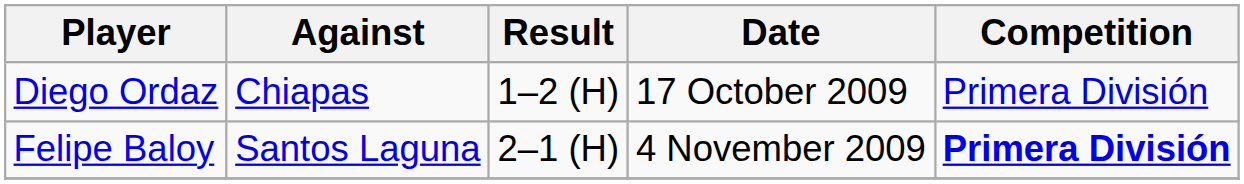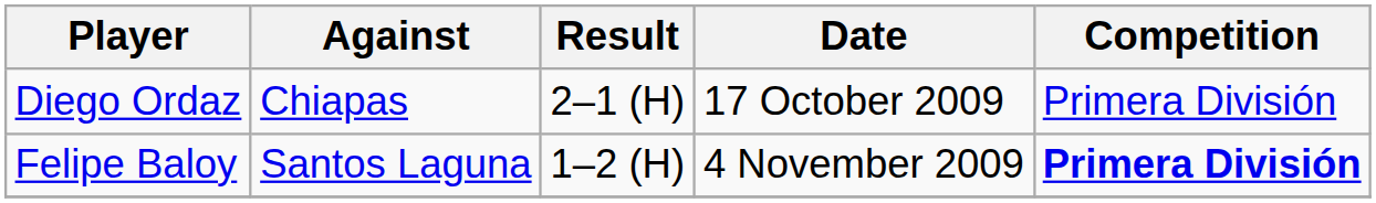Diego Ordaz | Result: 1–2 (H) -> 2–1 (H)
Felipe Baloy | Result: 2–1 (H) -> 1–2 (H)
